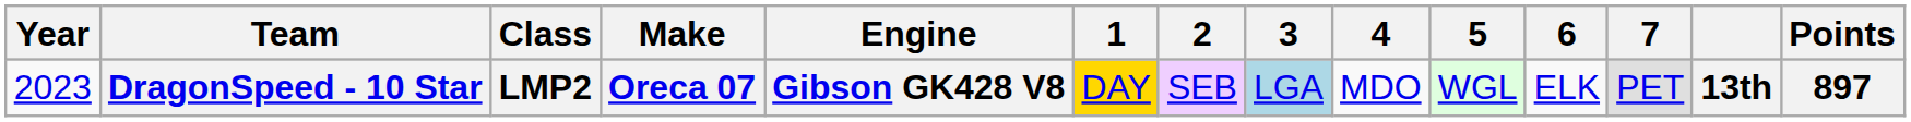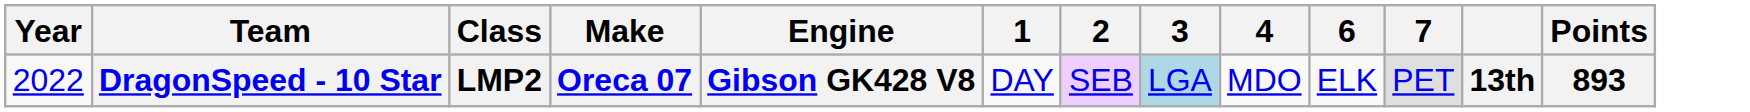- column: 5 | WGL
DragonSpeed - 10 Star | Year: 2023 -> 2022
DragonSpeed - 10 Star | 1: gold background -> no background
DragonSpeed - 10 Star | Points: 897 -> 893
